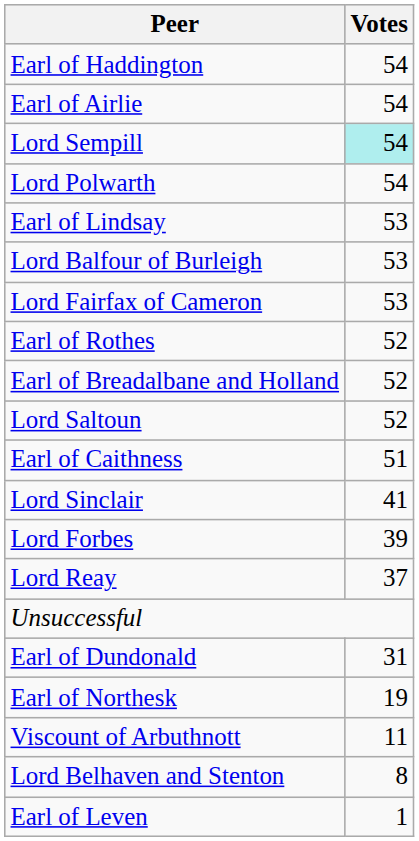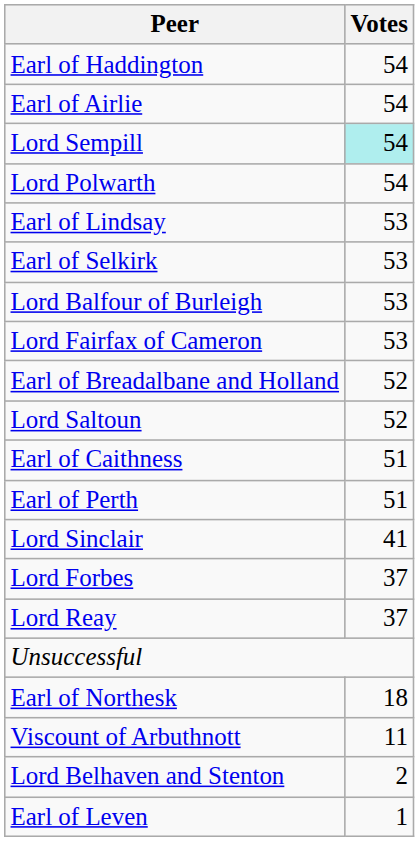+ row: Earl of Selkirk | 53
- row: Earl of Rothes | 52
+ row: Earl of Perth | 51
Lord Forbes | Votes: 39 -> 37
- row: Earl of Dundonald | 31
Earl of Northesk | Votes: 19 -> 18
Lord Belhaven and Stenton | Votes: 8 -> 2
